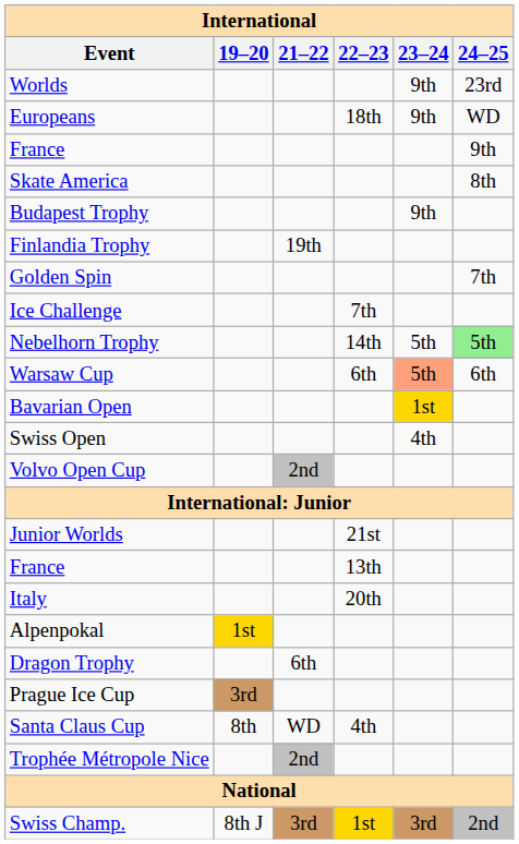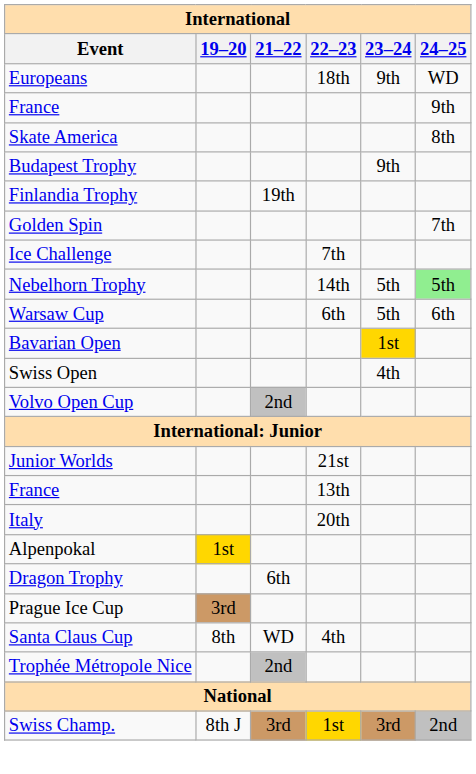- row: Worlds | 9th | 23rd
Warsaw Cup | 23–24: lightsalmon background -> no background
